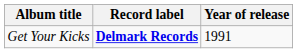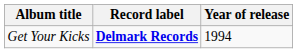Get Your Kicks | Year of release: 1991 -> 1994
